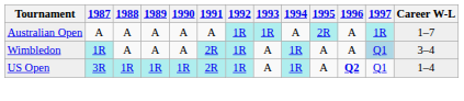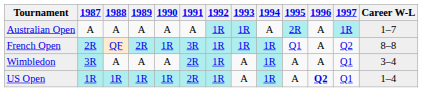+ row: French Open | 2R | QF | 2R | 1R | 3R | 1R | 1R | 1R | Q1 | A | Q2 | 8–8
Wimbledon | 1987: 1R -> 3R
Wimbledon | 1997: lightblue background -> no background
US Open | 1987: 3R -> 1R
